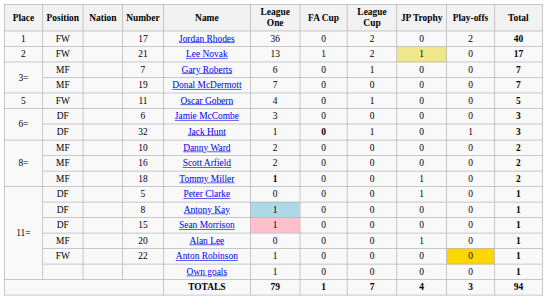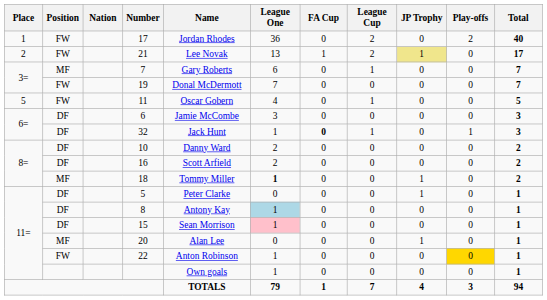19 | Position: MF -> FW
10 | Position: MF -> DF
16 | Position: MF -> DF
